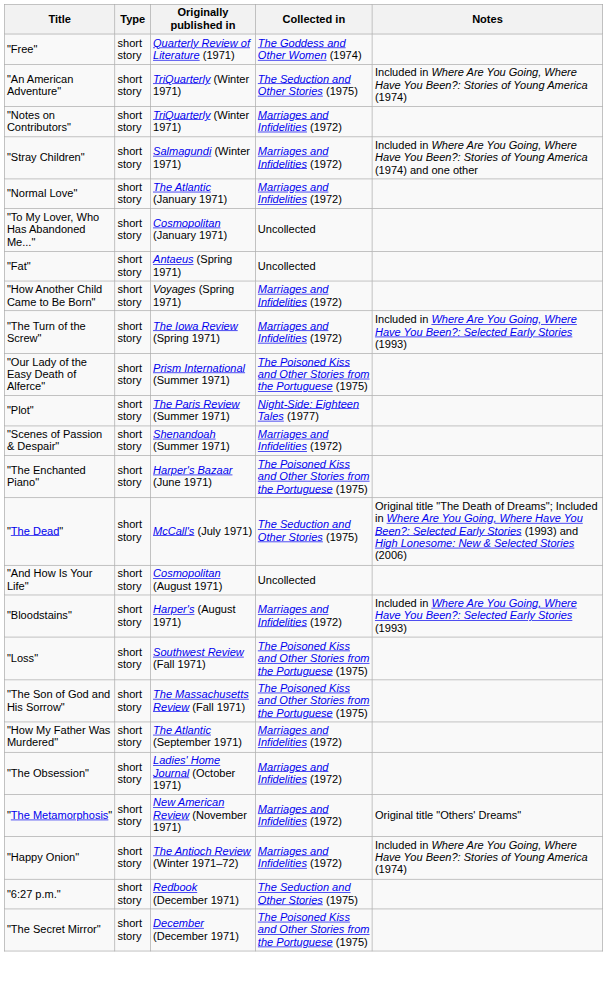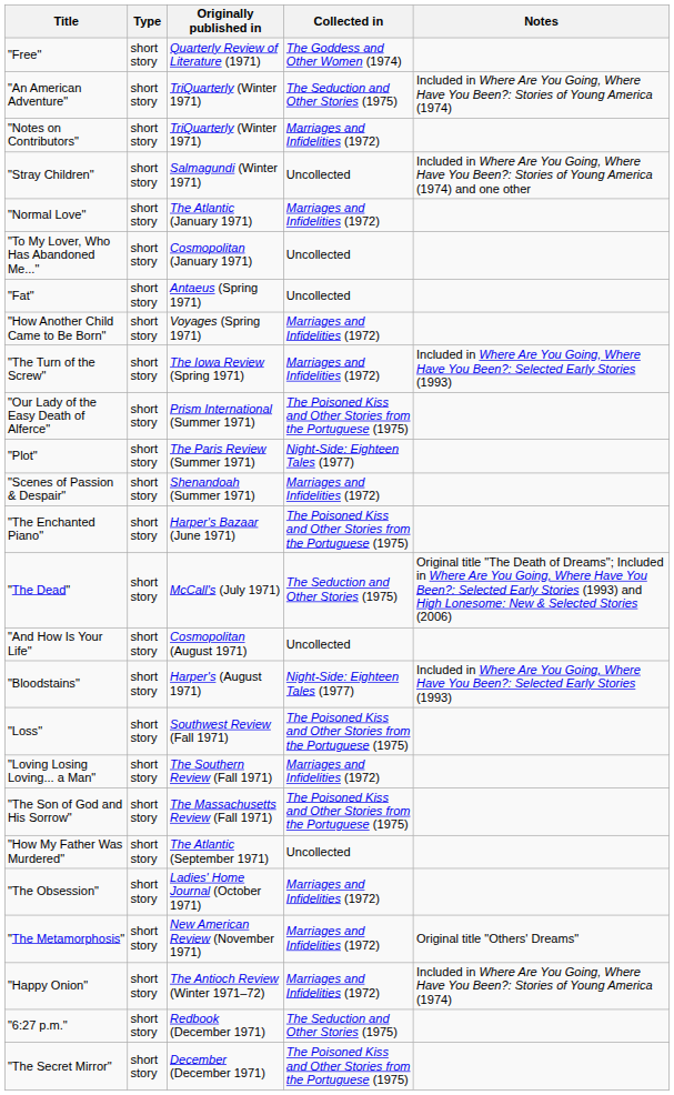"Stray Children" | Collected in: Marriages and Infidelities (1972) -> Uncollected
"Bloodstains" | Collected in: Marriages and Infidelities (1972) -> Night-Side: Eighteen Tales (1977)
+ row: "Loving Losing Loving... a Man" | short story | The Southern Review (Fall 1971) | Marriages and Infidelities (1972)
"How My Father Was Murdered" | Collected in: Marriages and Infidelities (1972) -> Uncollected
